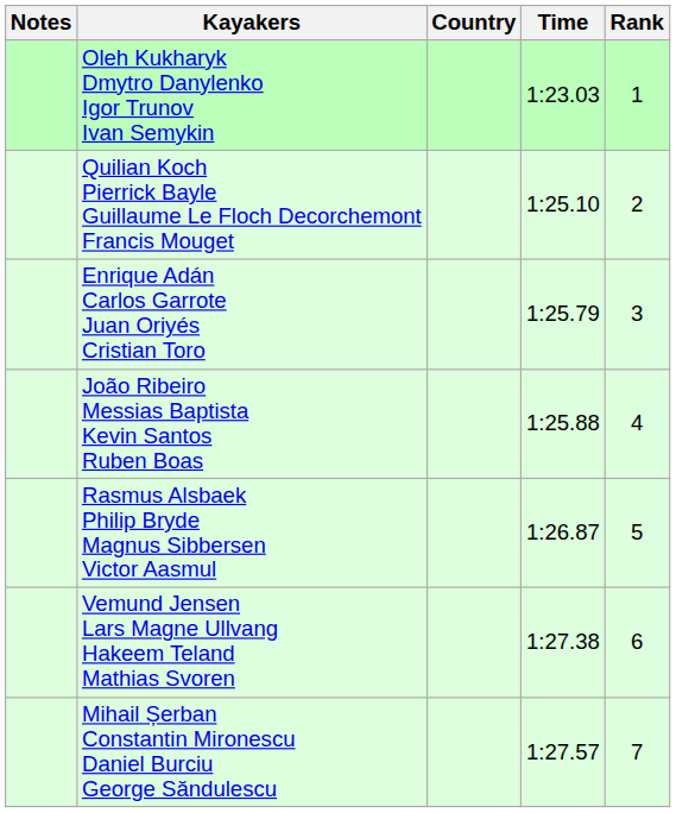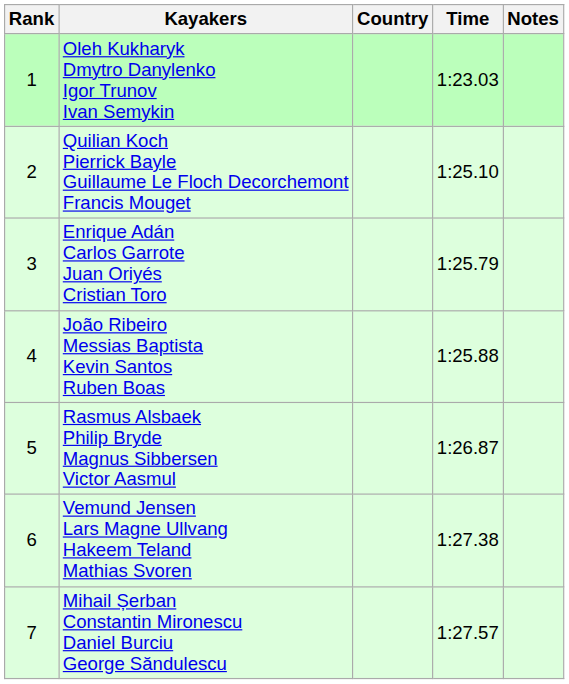columns swapped: Rank <-> Notes
